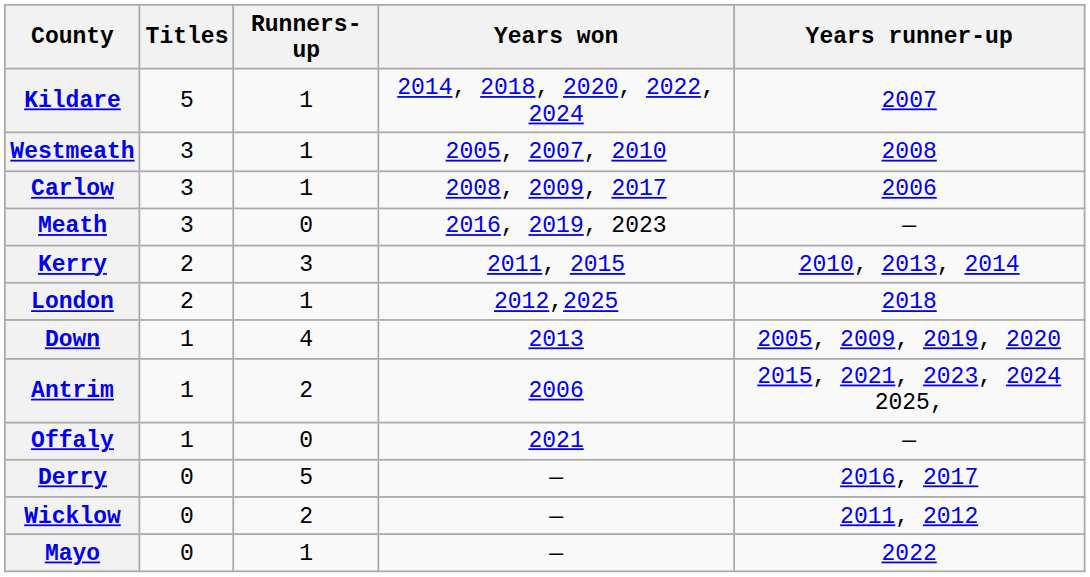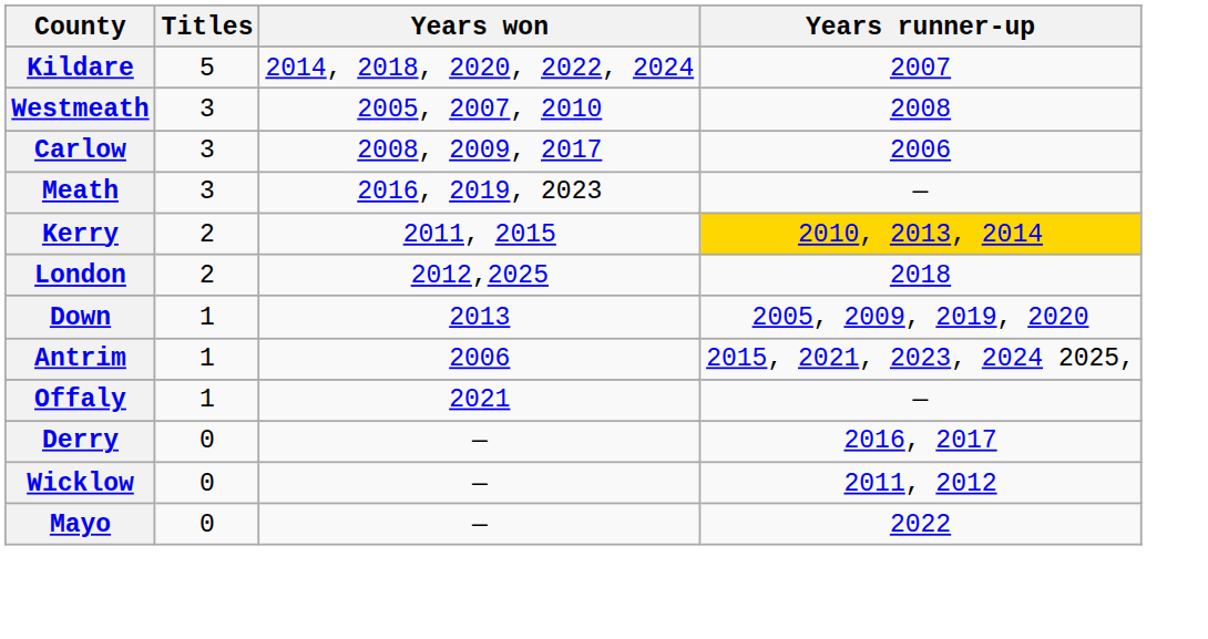- column: Runners-up | 1 | 1 | 1 | 0 | 3 | 1 | 4 | 2 | 0 | 5 | 2 | 1
Kerry | Years runner-up: no background -> gold background
